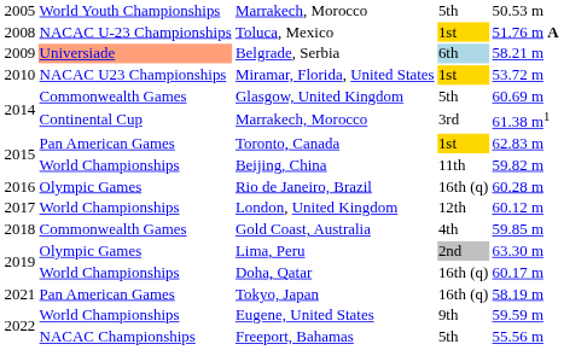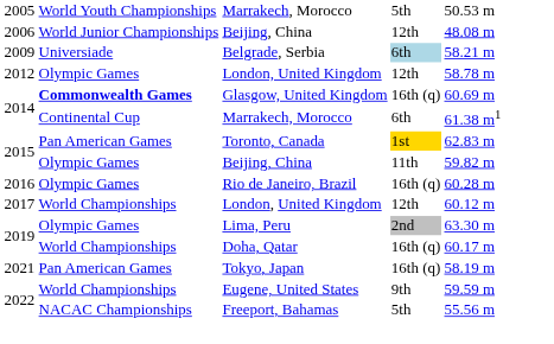+ row: 2006 | World Junior Championships | Beijing, China | 12th | 48.08 m
- row: 2008 | NACAC U-23 Championships | Toluca, Mexico | 1st | 51.76 m A
Belgrade, Serbia | column 2: lightsalmon background -> no background
- row: 2010 | NACAC U23 Championships | Miramar, Florida, United States | 1st | 53.72 m
+ row: 2012 | Olympic Games | London, United Kingdom | 12th | 58.78 m
Glasgow, United Kingdom | column 2: normal -> bold
Glasgow, United Kingdom | column 4: 5th -> 16th (q)
2014 / Marrakech, Morocco | column 4: 3rd -> 6th
2015 / Beijing, China | column 2: World Championships -> Olympic Games
- row: 2018 | Commonwealth Games | Gold Coast, Australia | 4th | 59.85 m
